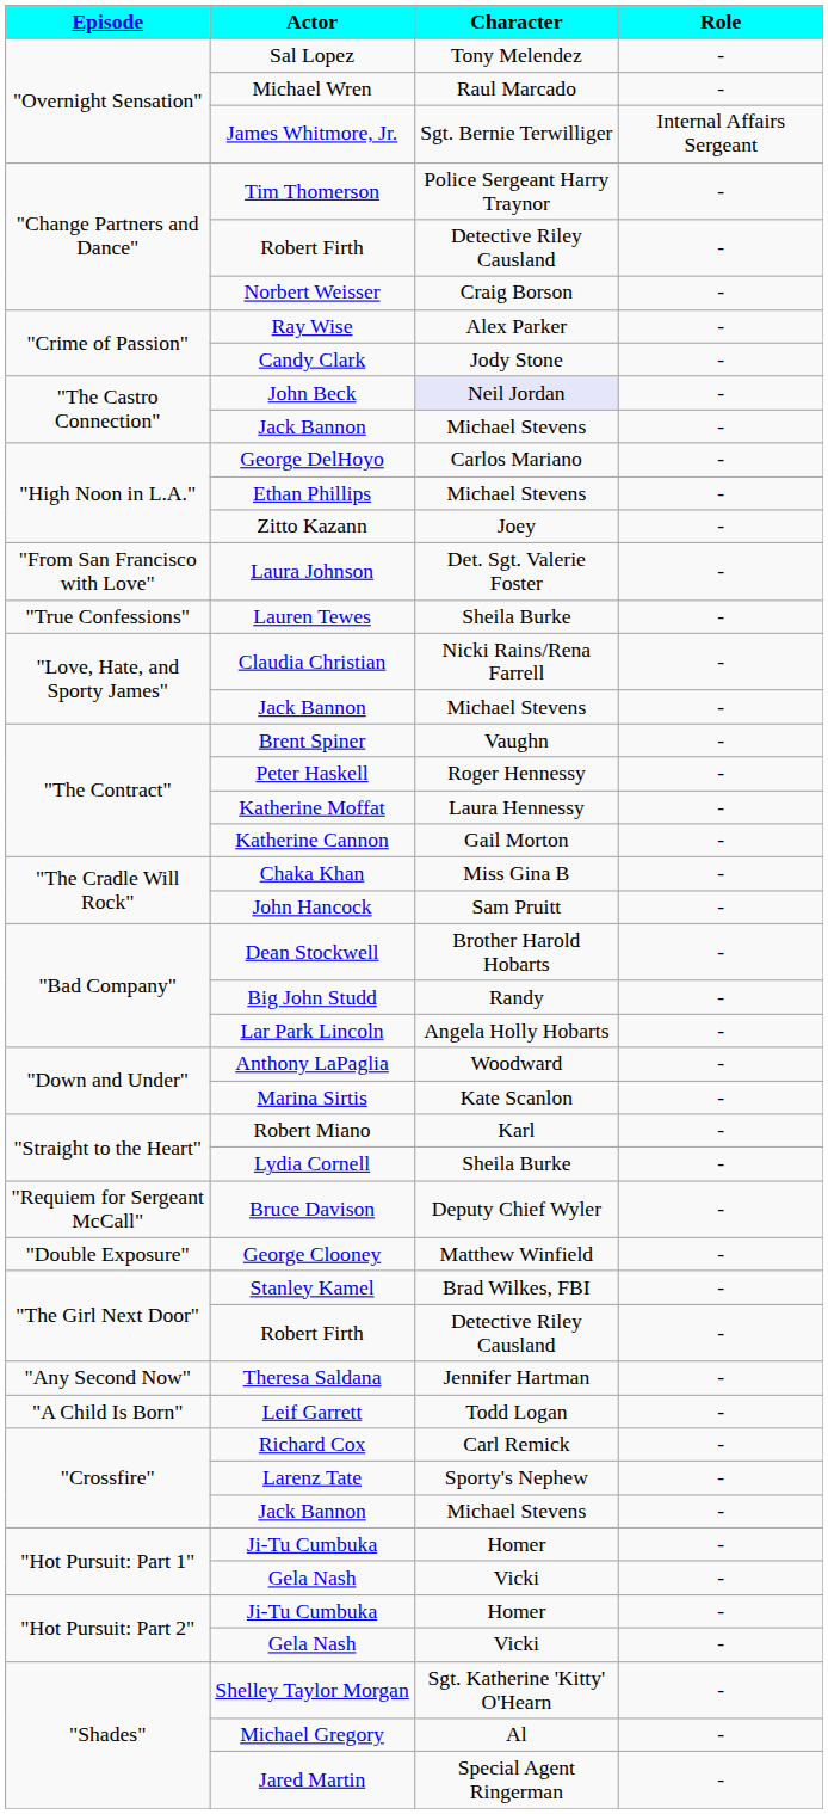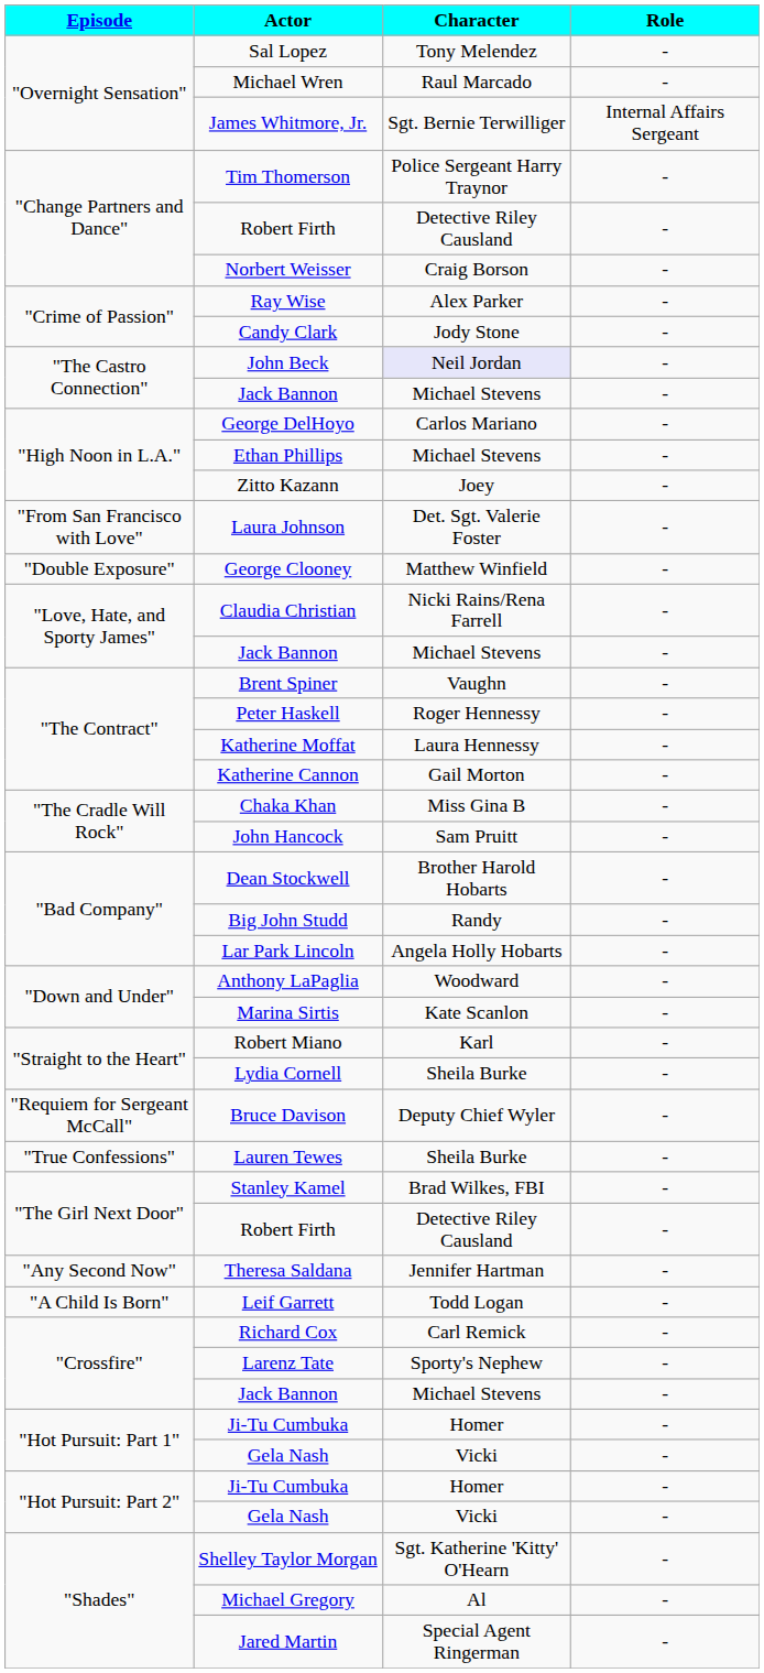rows swapped: Lauren Tewes <-> George Clooney
